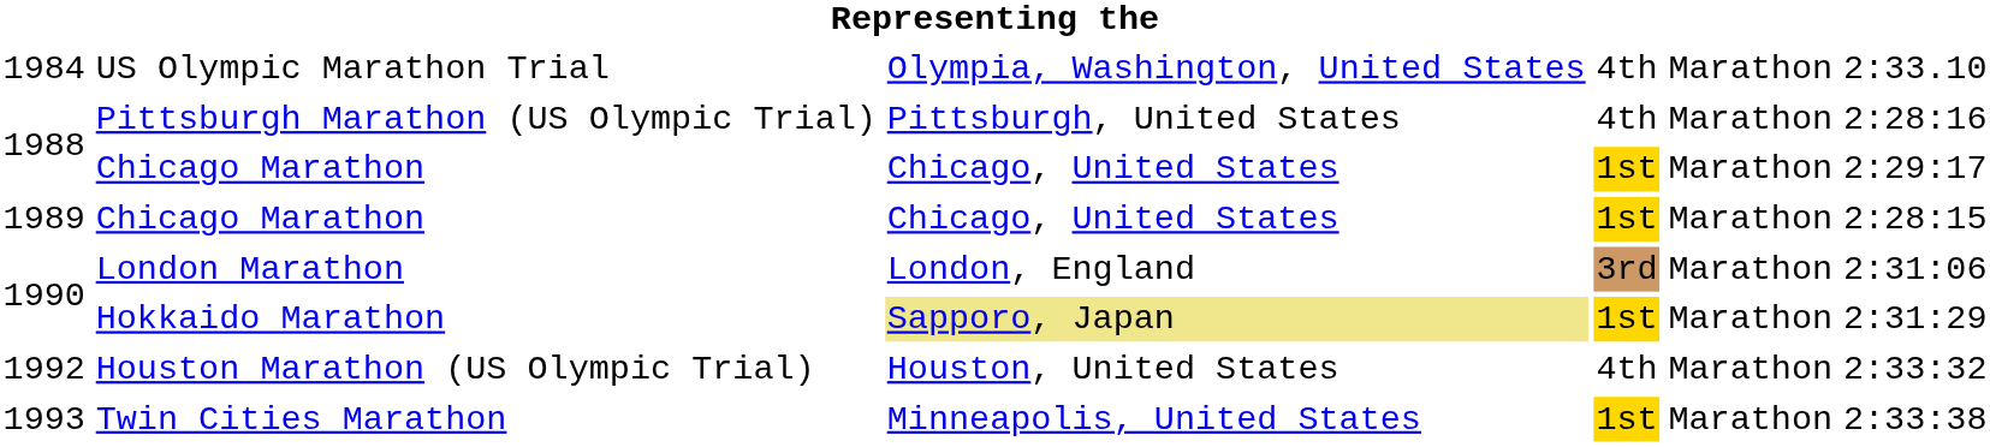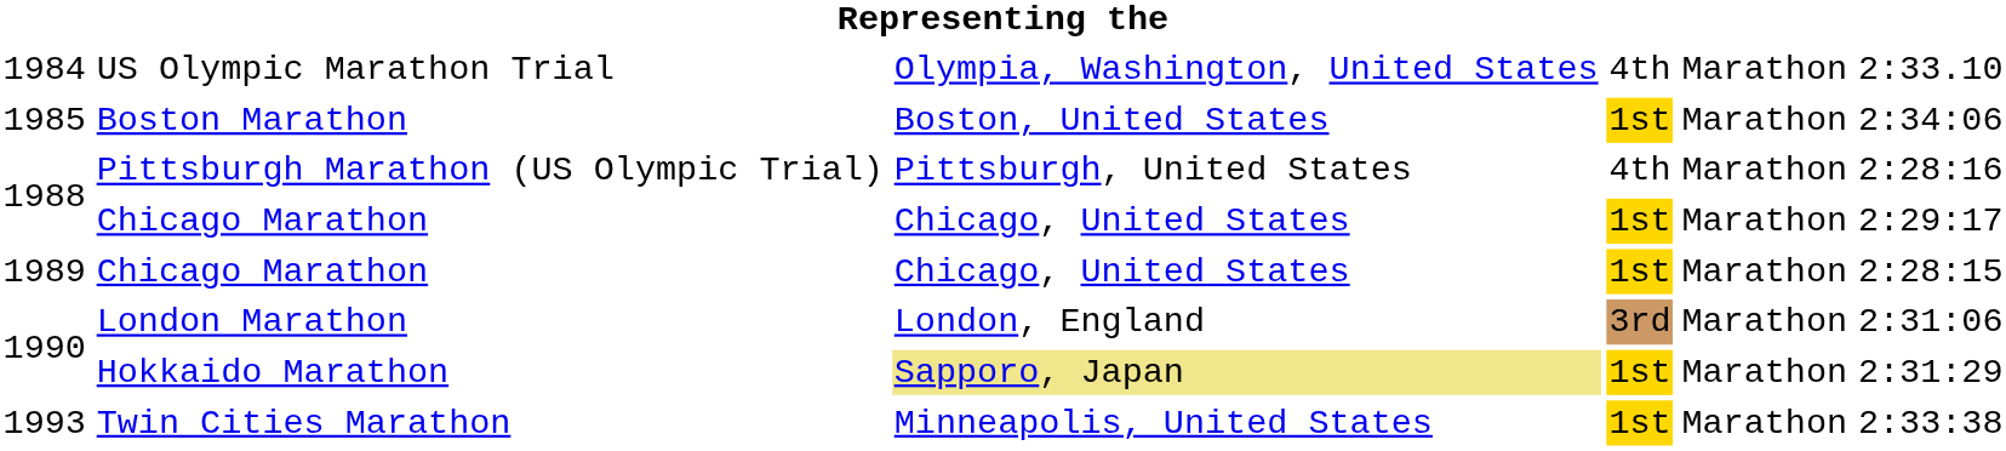+ row: 1985 | Boston Marathon | Boston, United States | 1st | Marathon | 2:34:06
- row: 1992 | Houston Marathon (US Olympic Trial) | Houston, United States | 4th | Marathon | 2:33:32
